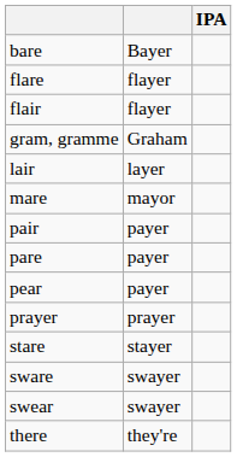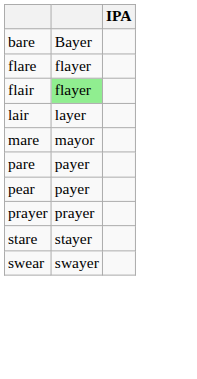flair | column 2: no background -> lightgreen background
- row: gram, gramme | Graham
- row: pair | payer
- row: sware | swayer
- row: there | they're
